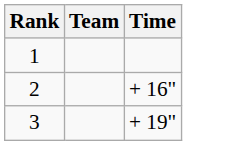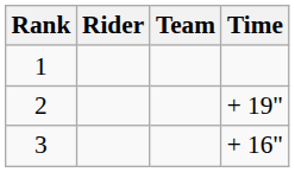+ column: Rider
2 | Time: + 16" -> + 19"
3 | Time: + 19" -> + 16"
